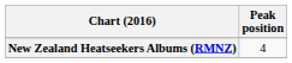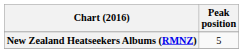New Zealand Heatseekers Albums (RMNZ) | Peak position: 4 -> 5
